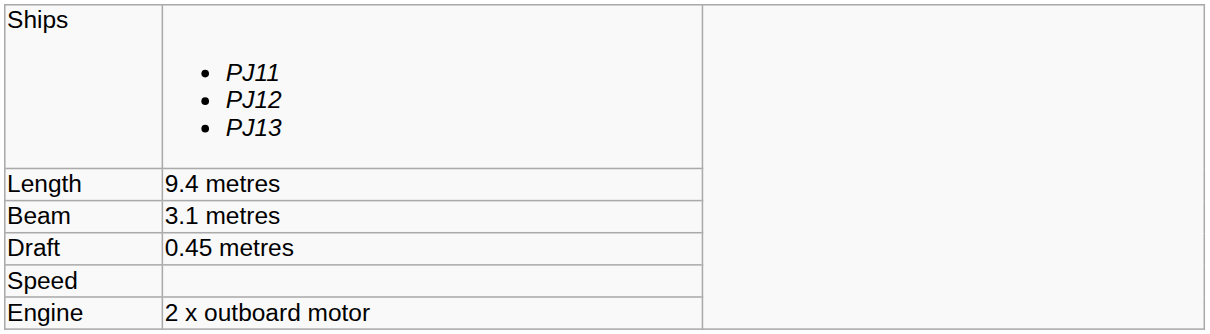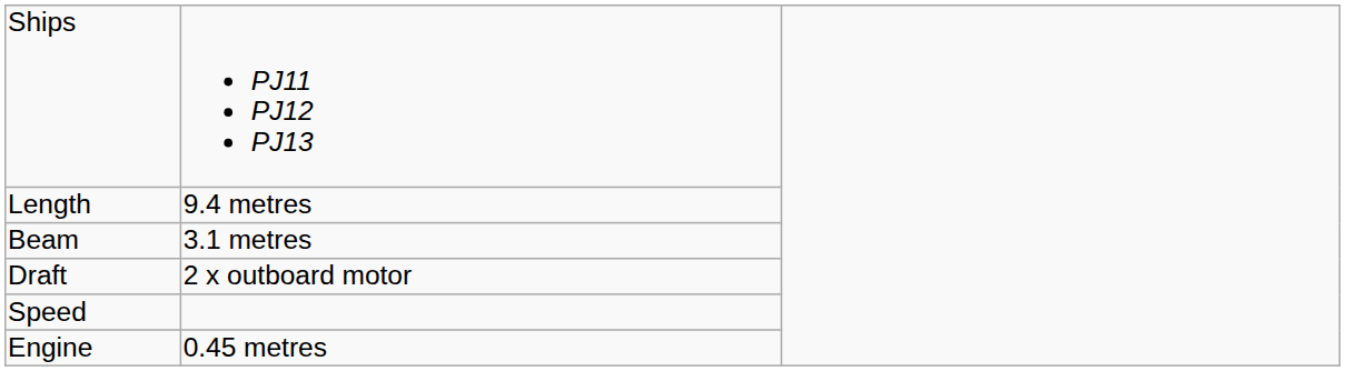Draft | column 2: 0.45 metres -> 2 x outboard motor
Engine | column 2: 2 x outboard motor -> 0.45 metres
